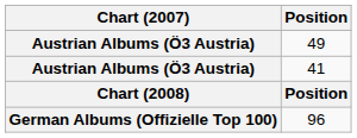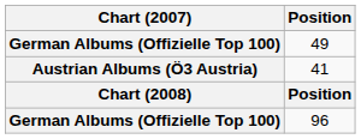49 | Chart (2007): Austrian Albums (Ö3 Austria) -> German Albums (Offizielle Top 100)
